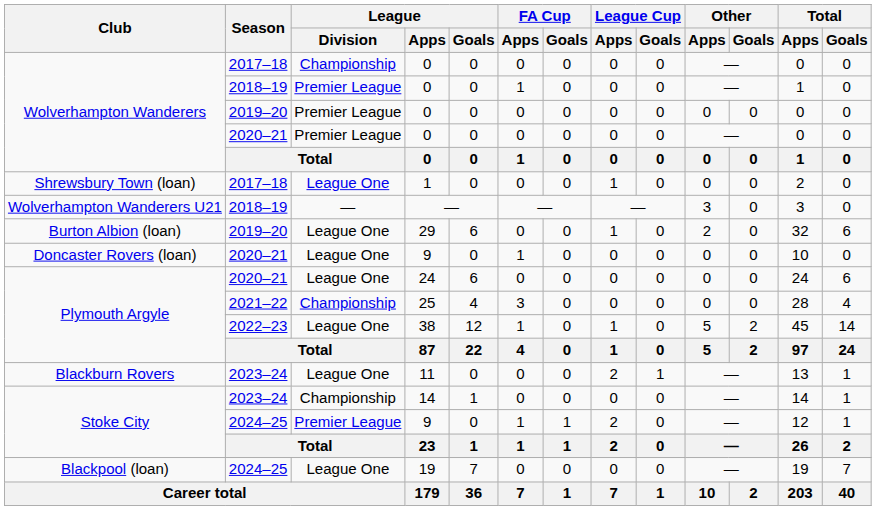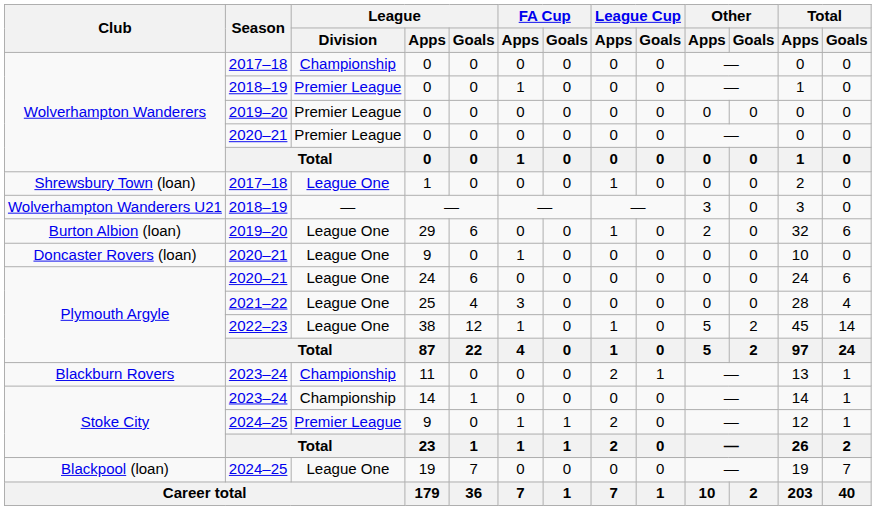25 | League / Division: Championship -> League One
11 | League / Division: League One -> Championship
